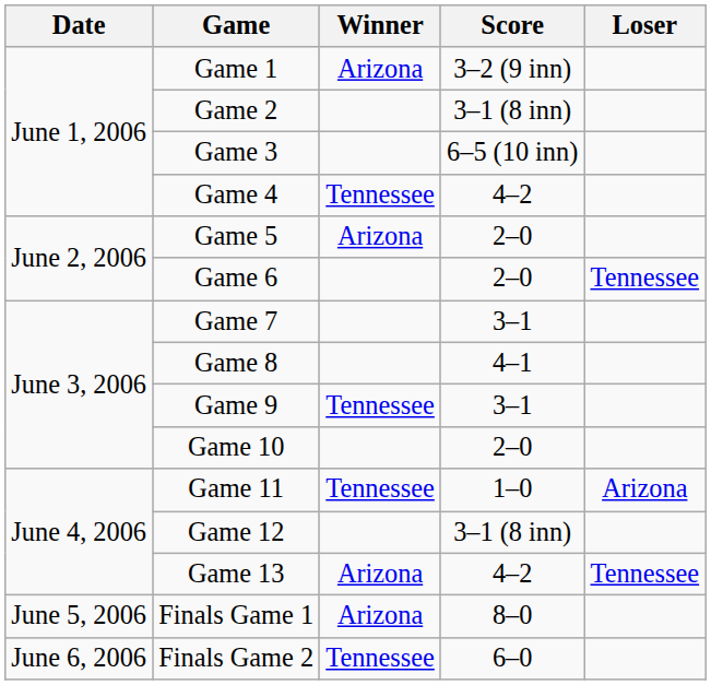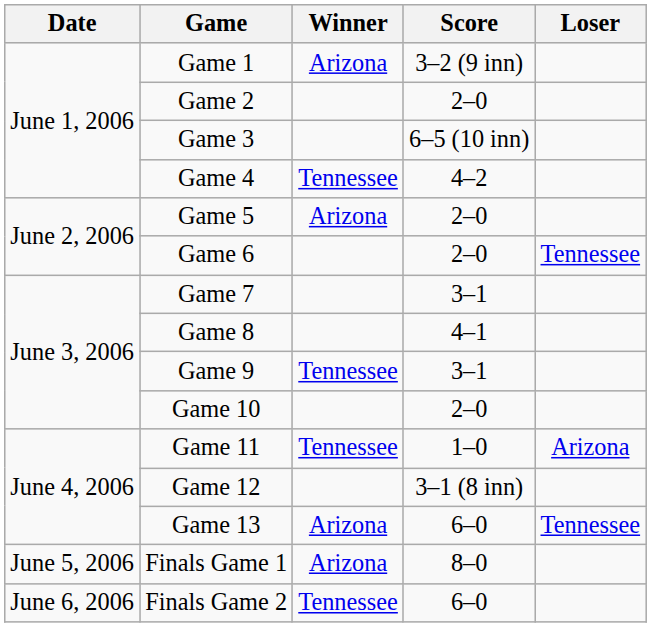Game 2 | Score: 3–1 (8 inn) -> 2–0
Game 13 | Score: 4–2 -> 6–0
